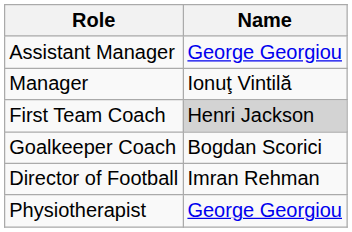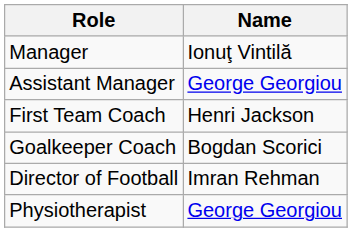rows swapped: Manager <-> Assistant Manager
First Team Coach | Name: lightgrey background -> no background
